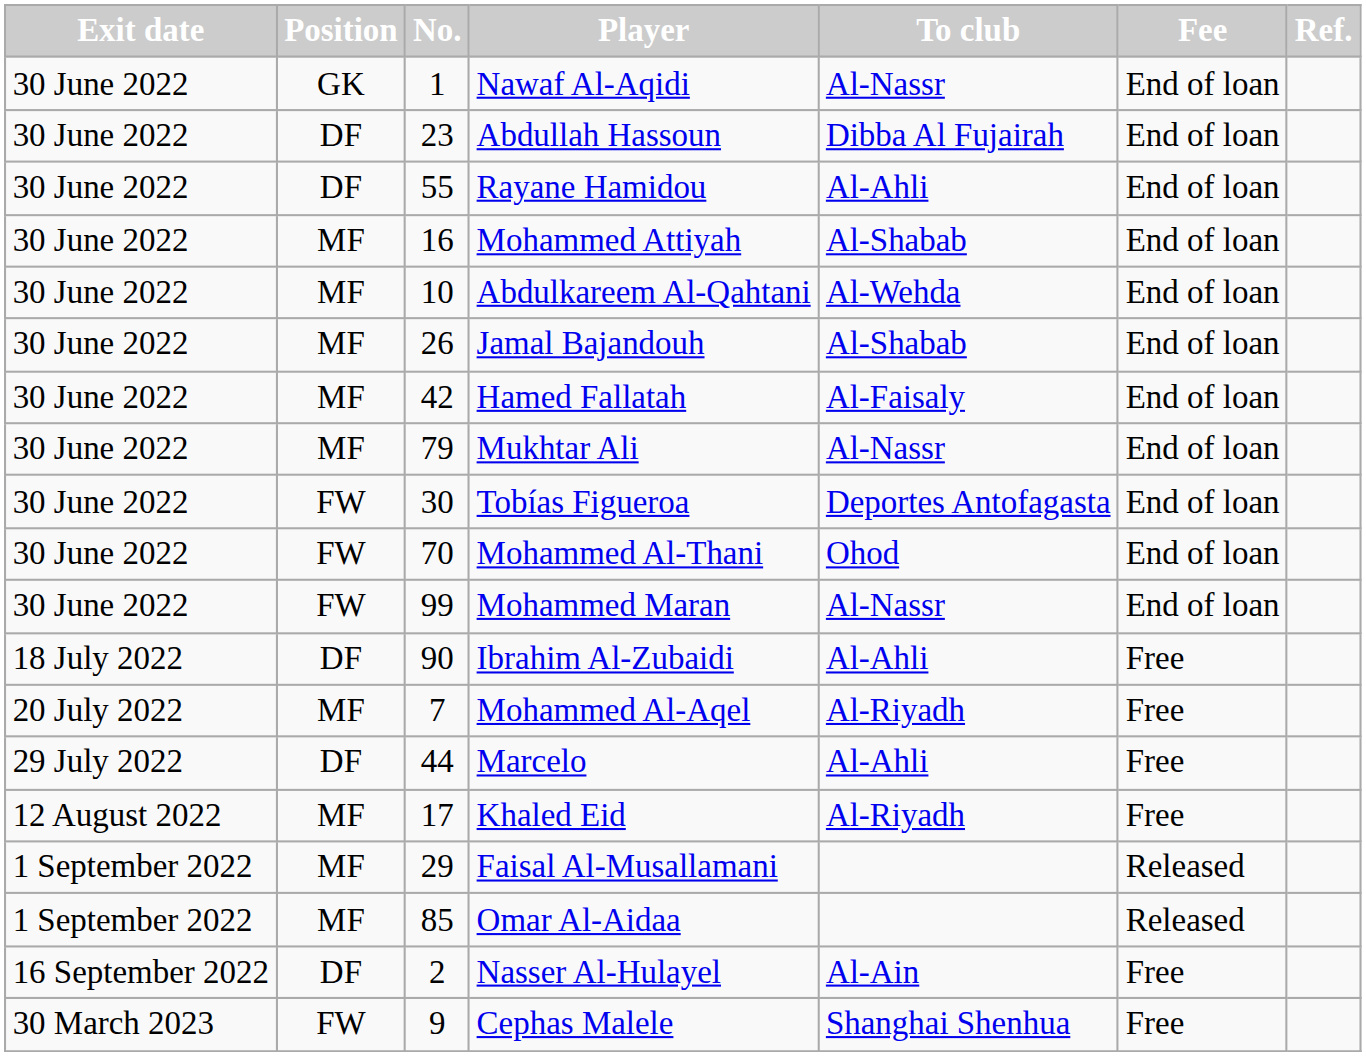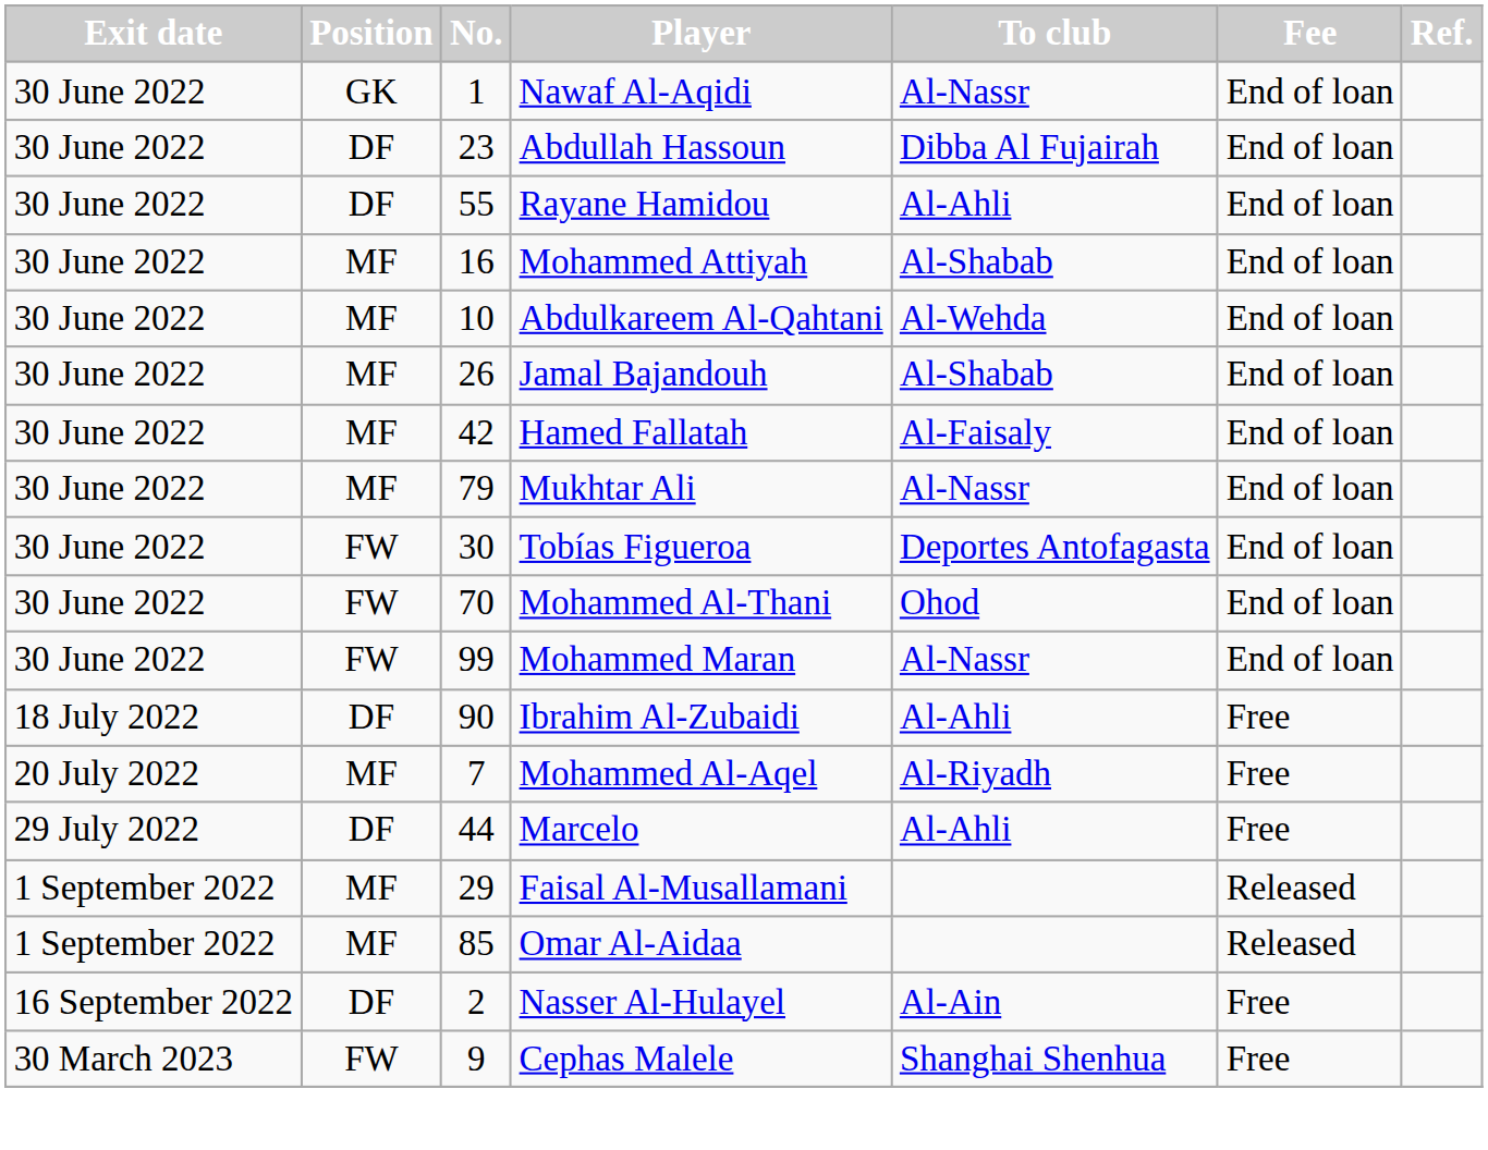- row: 12 August 2022 | MF | 17 | Khaled Eid | Al-Riyadh | Free
